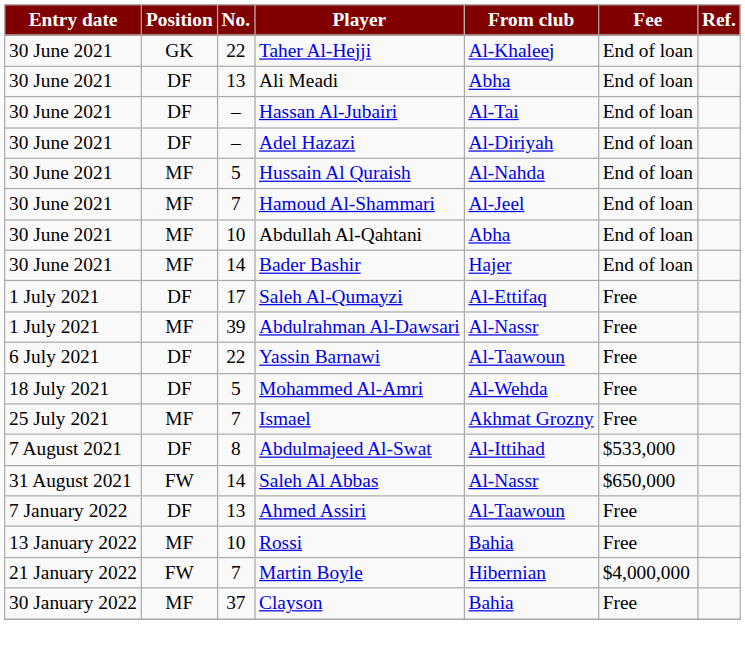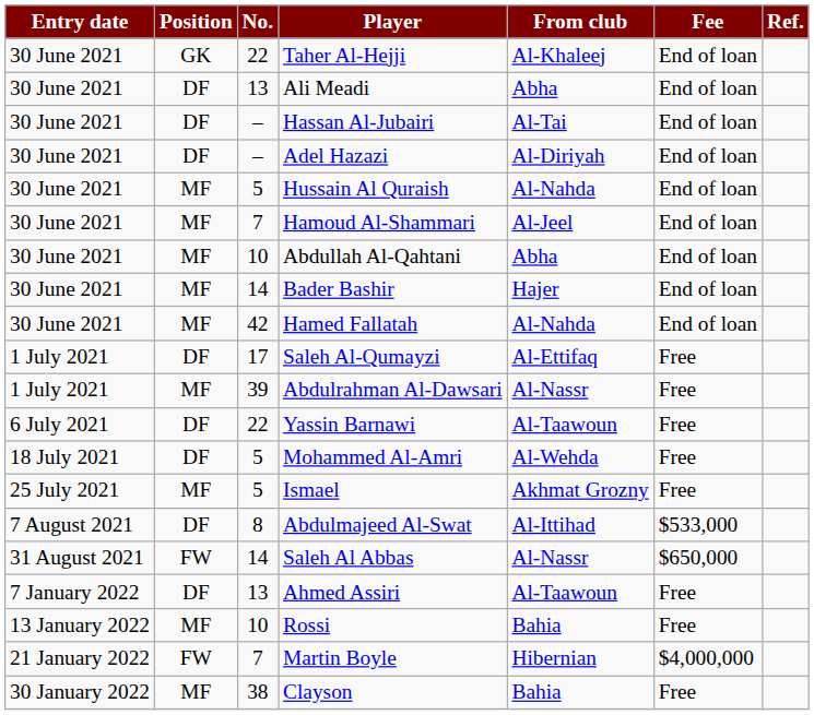+ row: 30 June 2021 | MF | 42 | Hamed Fallatah | Al-Nahda | End of loan
Ismael | No.: 7 -> 5
Clayson | No.: 37 -> 38
